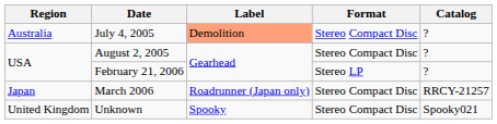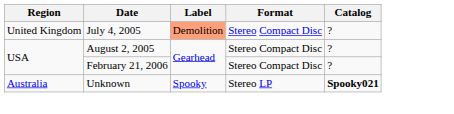July 4, 2005 | Region: Australia -> United Kingdom
February 21, 2006 | Format: Stereo LP -> Stereo Compact Disc
- row: Japan | March 2006 | Roadrunner (Japan only) | Stereo Compact Disc | RRCY-21257
Unknown | Region: United Kingdom -> Australia
Unknown | Format: Stereo Compact Disc -> Stereo LP
Unknown | Catalog: normal -> bold
